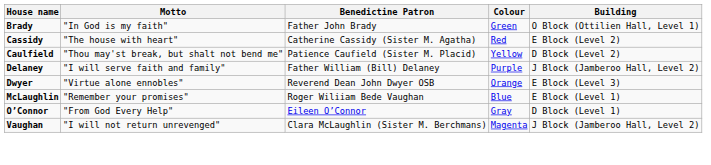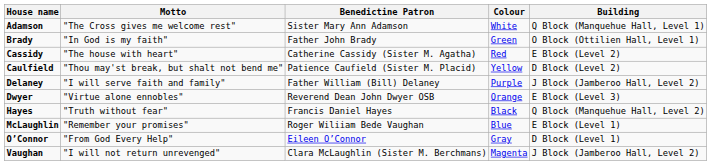+ row: Adamson | "The Cross gives me welcome rest" | Sister Mary Ann Adamson | White | Q Block (Manquehue Hall, Level 1)
+ row: Hayes | "Truth without fear" | Francis Daniel Hayes | Black | Q Block (Manquehue Hall, Level 2)
